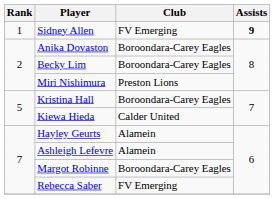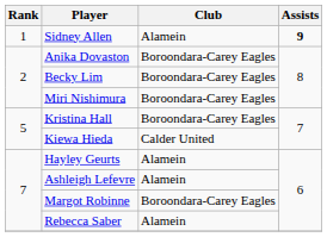Sidney Allen | Club: FV Emerging -> Alamein
Miri Nishimura | Club: Preston Lions -> Boroondara-Carey Eagles
Rebecca Saber | Club: FV Emerging -> Alamein
